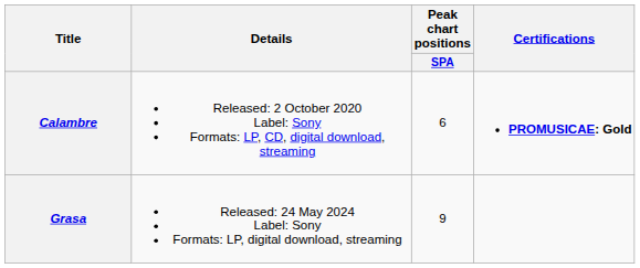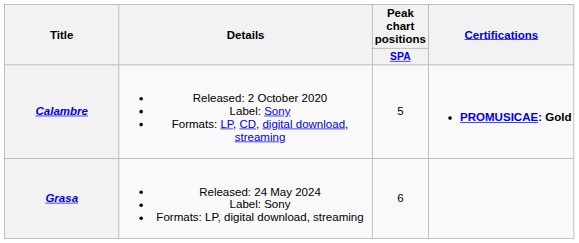Calambre | Peak chart positions / SPA: 6 -> 5
Grasa | Peak chart positions / SPA: 9 -> 6
